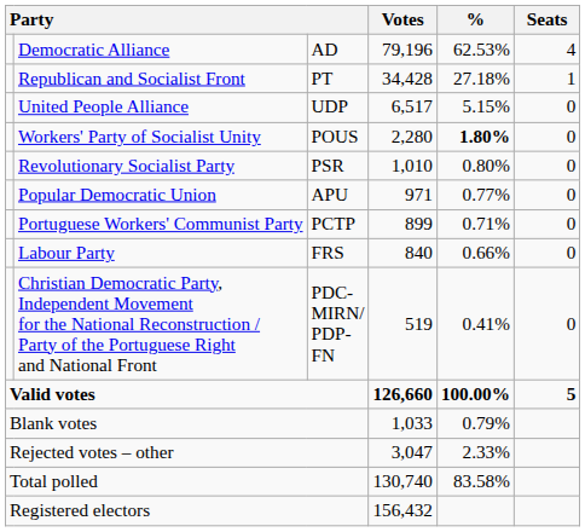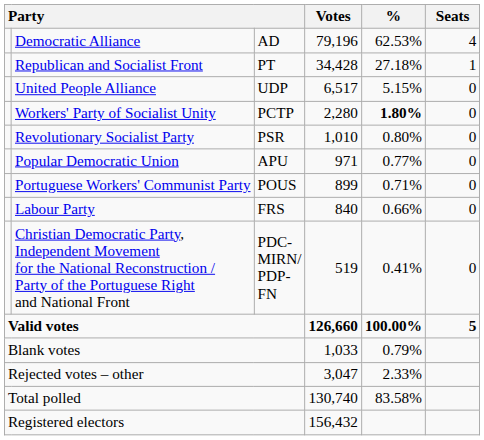Workers' Party of Socialist Unity | column 3: POUS -> PCTP
Portuguese Workers' Communist Party | column 3: PCTP -> POUS
